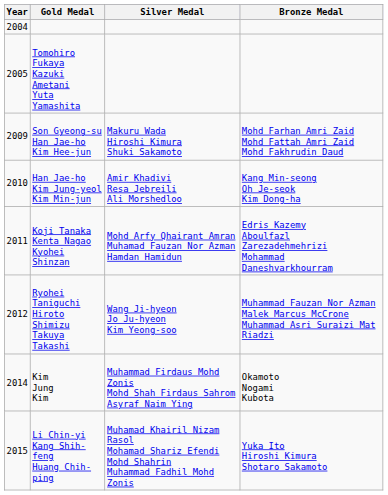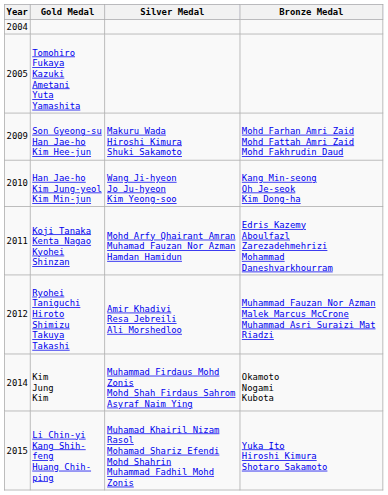Han Jae-ho Kim Jung-yeol Kim Min-jun | Silver Medal: Amir Khadivi Resa Jebreili Ali Morshedloo -> Wang Ji-hyeon Jo Ju-hyeon Kim Yeong-soo
Ryohei Taniguchi Hiroto Shimizu Takuya Takashi | Silver Medal: Wang Ji-hyeon Jo Ju-hyeon Kim Yeong-soo -> Amir Khadivi Resa Jebreili Ali Morshedloo
